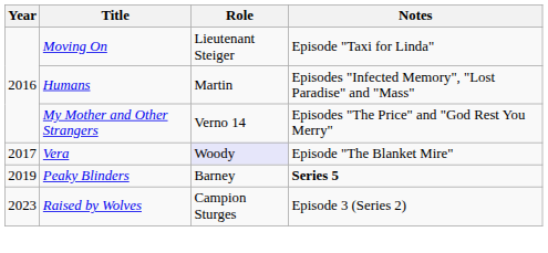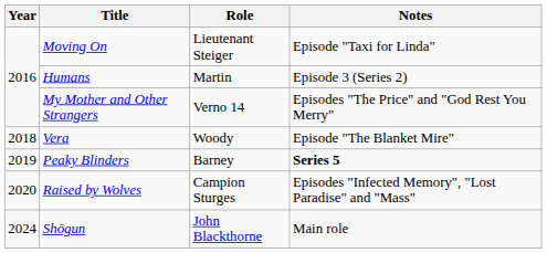Humans | Notes: Episodes "Infected Memory", "Lost Paradise" and "Mass" -> Episode 3 (Series 2)
Vera | Year: 2017 -> 2018
Vera | Role: lavender background -> no background
Raised by Wolves | Year: 2023 -> 2020
Raised by Wolves | Notes: Episode 3 (Series 2) -> Episodes "Infected Memory", "Lost Paradise" and "Mass"
+ row: 2024 | Shōgun | John Blackthorne | Main role
